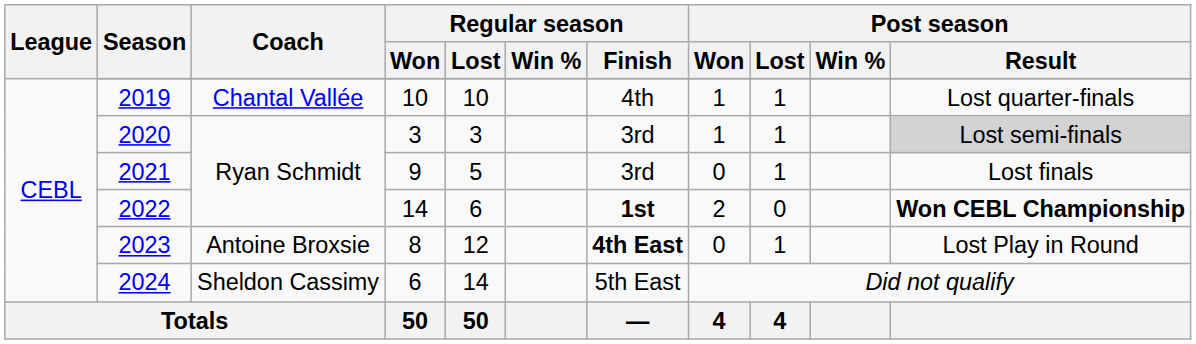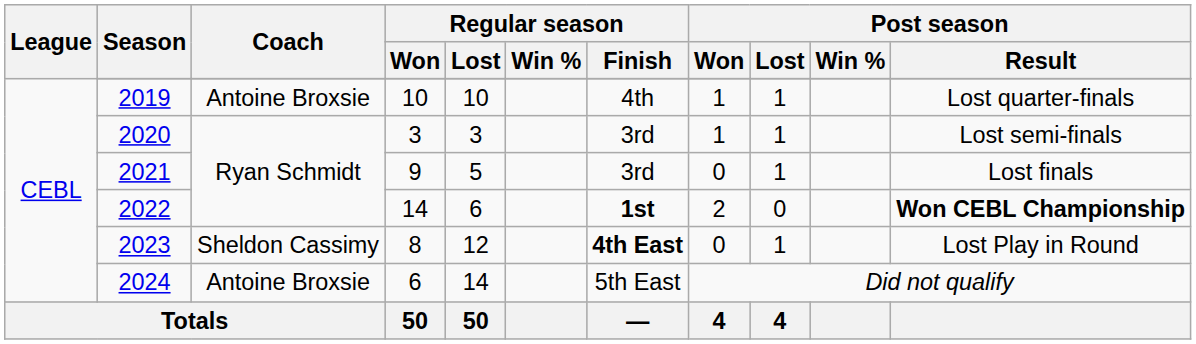2019 | Coach: Chantal Vallée -> Antoine Broxsie
2020 | Post season / Result: lightgrey background -> no background
2023 | Coach: Antoine Broxsie -> Sheldon Cassimy
2024 | Coach: Sheldon Cassimy -> Antoine Broxsie
